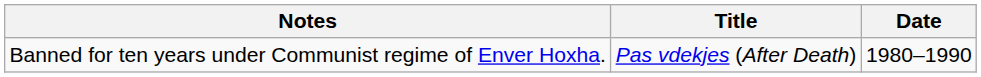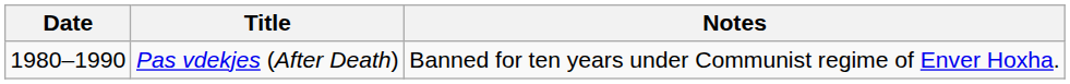columns swapped: Date <-> Notes
